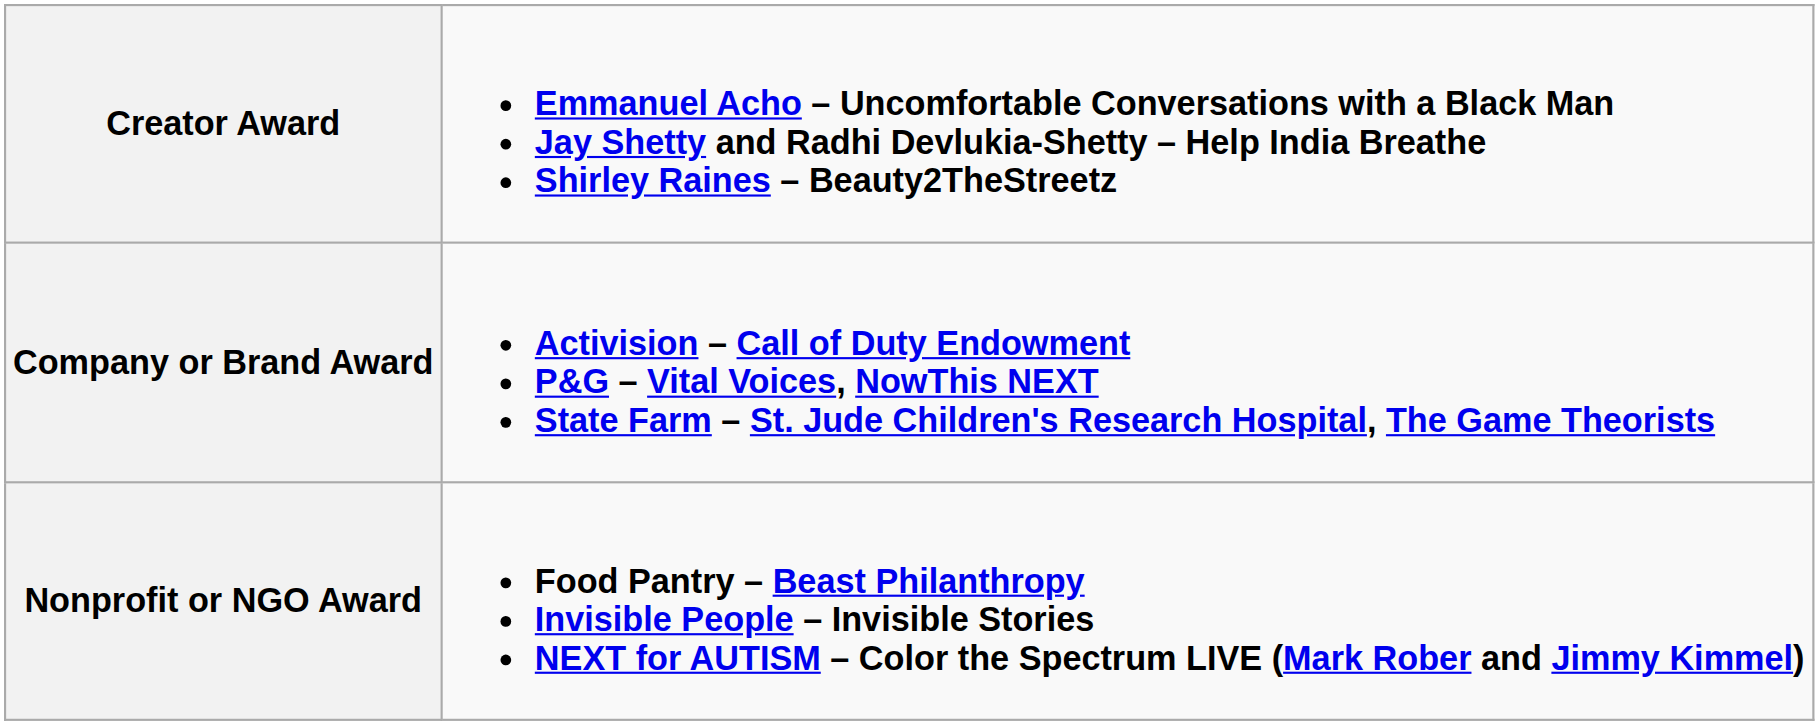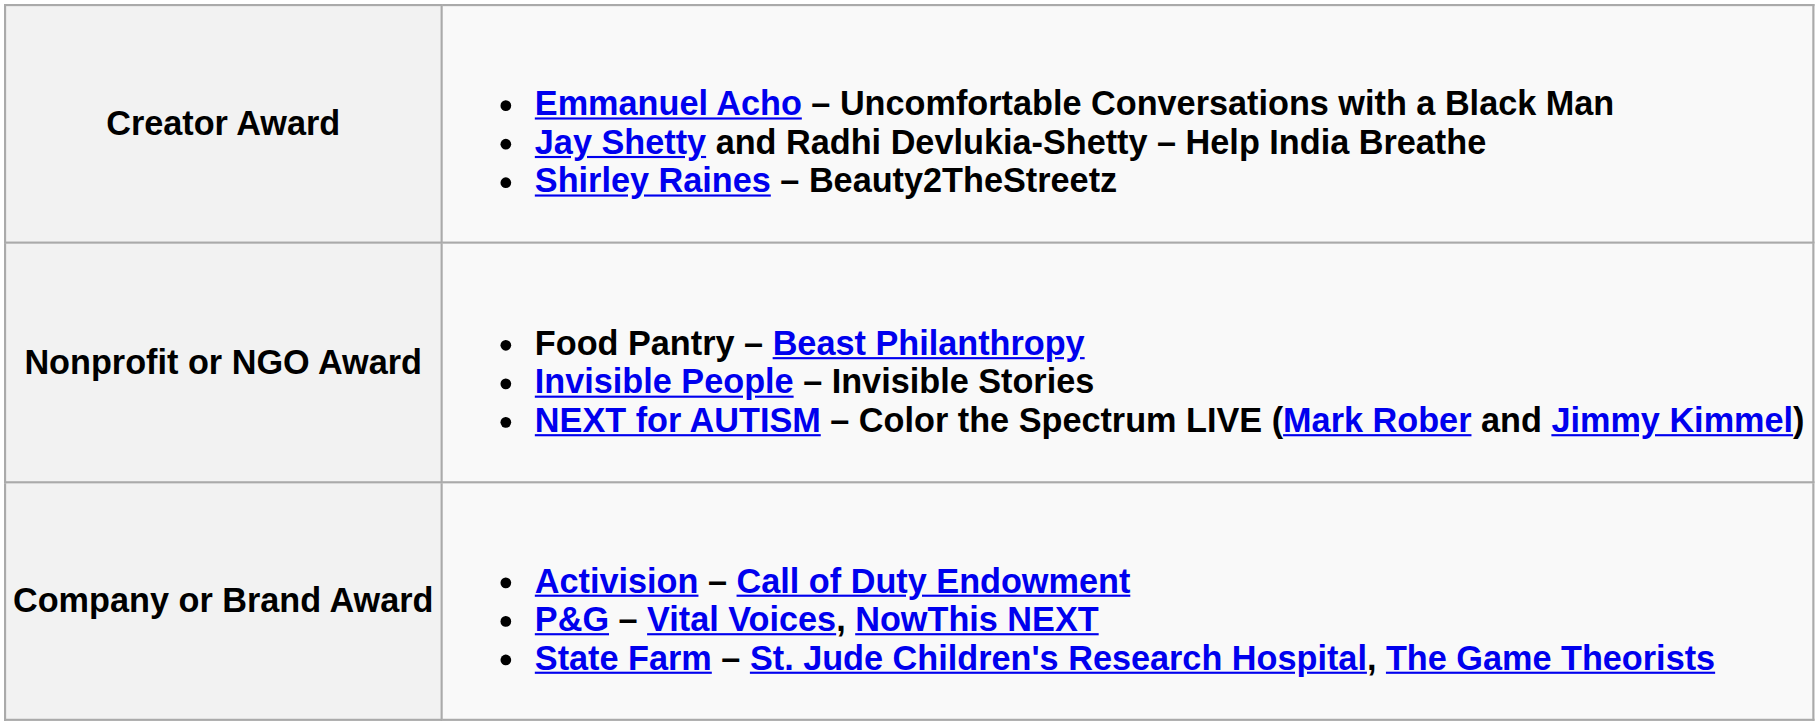rows swapped: Company or Brand Award <-> Nonprofit or NGO Award
